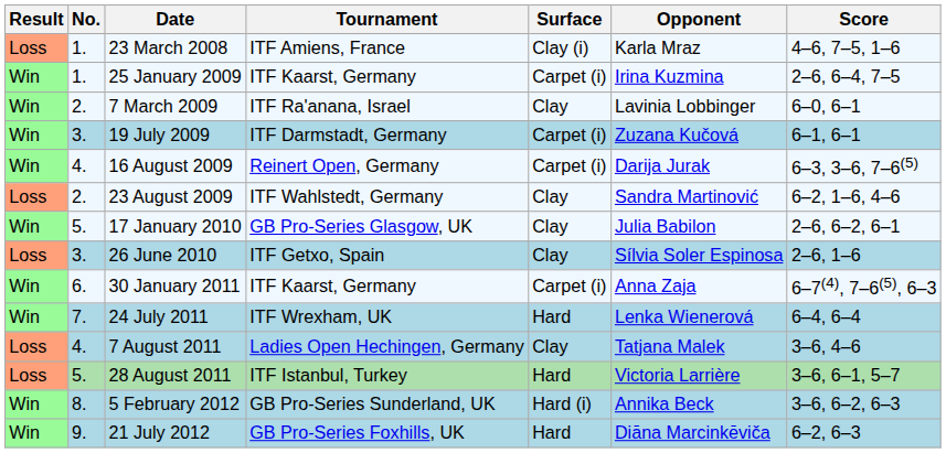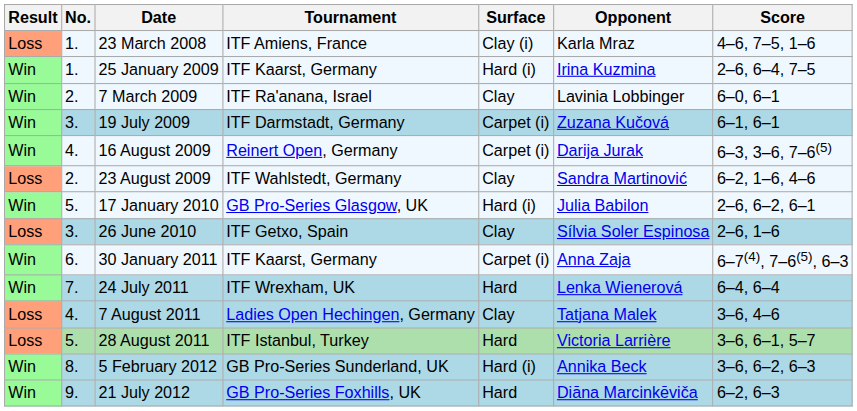25 January 2009 | Surface: Carpet (i) -> Hard (i)
17 January 2010 | Surface: Clay -> Hard (i)
